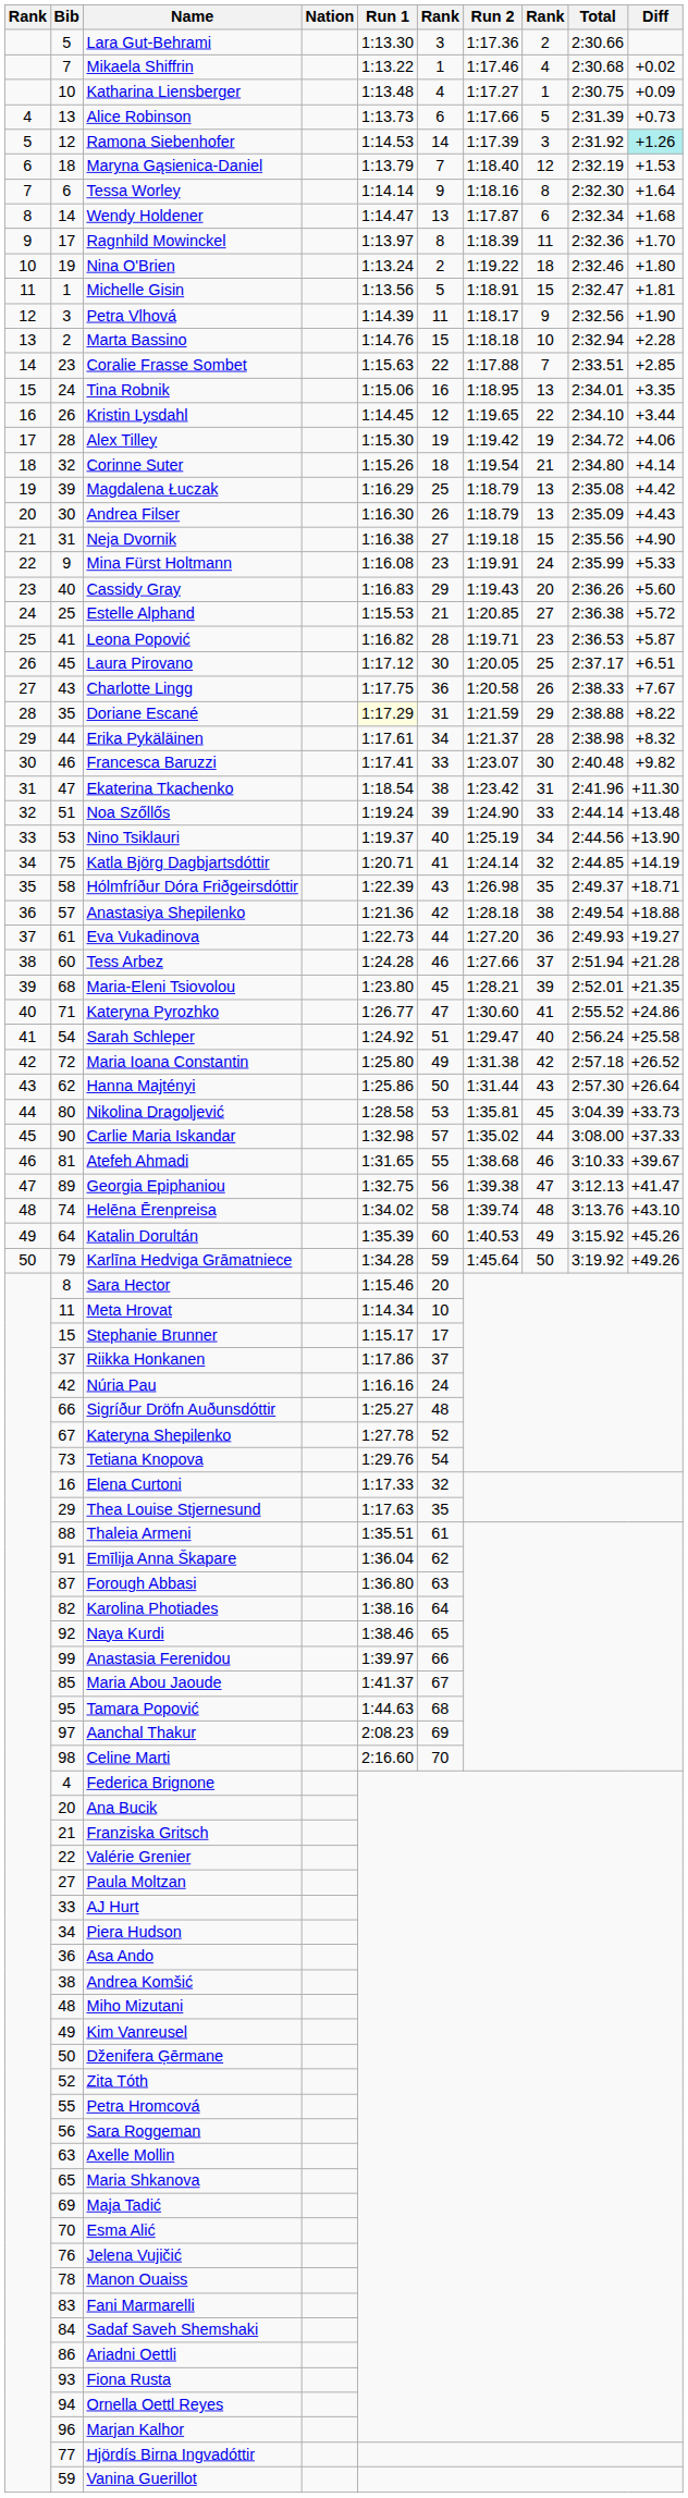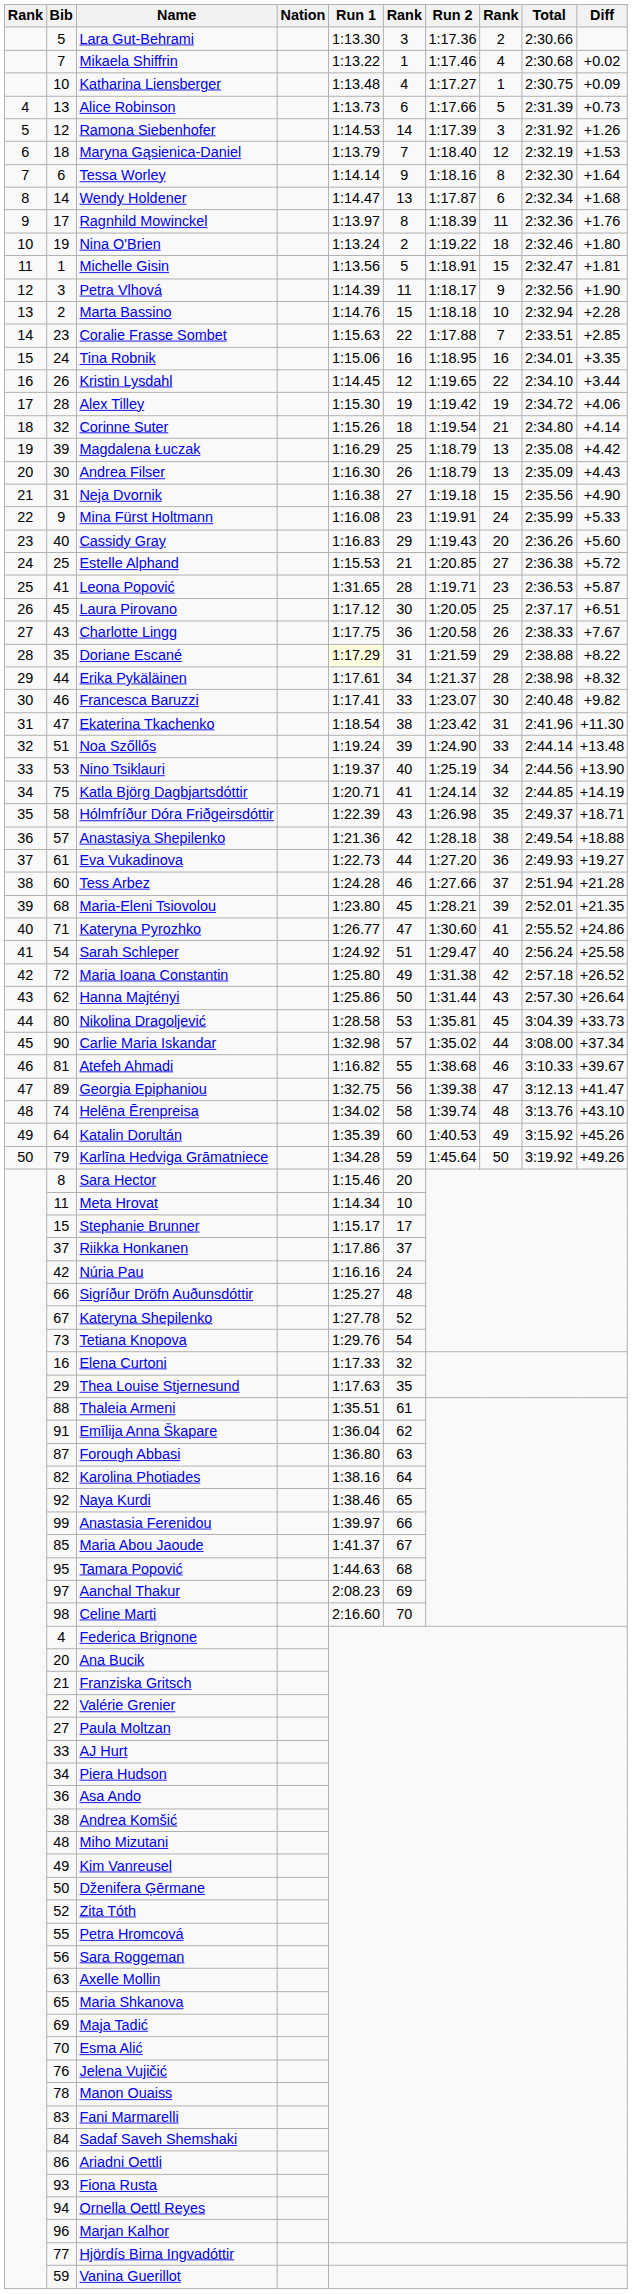Ramona Siebenhofer | Diff: paleturquoise background -> no background
Ragnhild Mowinckel | Diff: +1.70 -> +1.76
Tina Robnik | column 8: 13 -> 16
Leona Popović | Run 1: 1:16.82 -> 1:31.65
Carlie Maria Iskandar | Diff: +37.33 -> +37.34
Atefeh Ahmadi | Run 1: 1:31.65 -> 1:16.82
